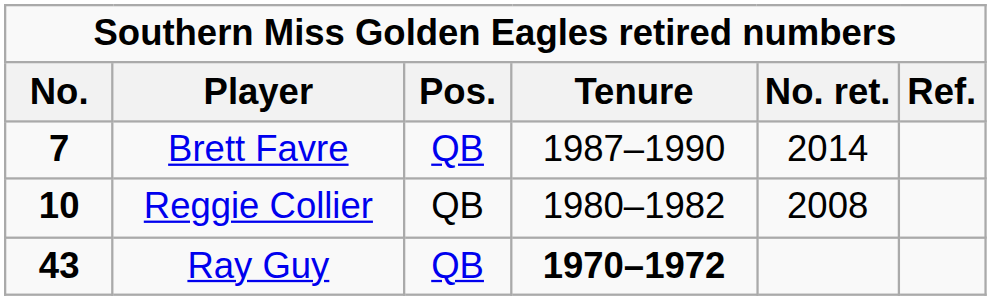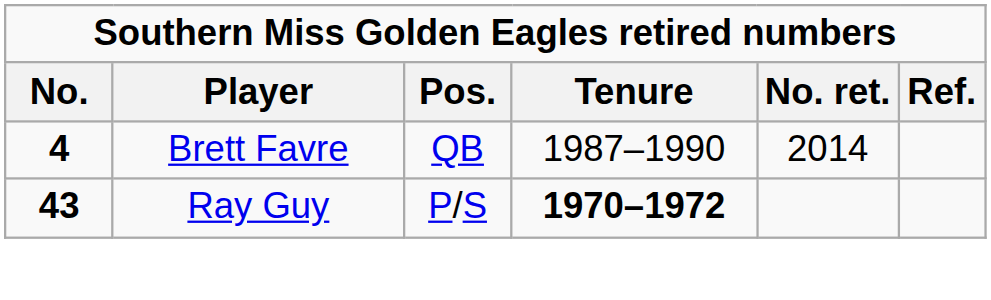Brett Favre | No.: 7 -> 4
- row: 10 | Reggie Collier | QB | 1980–1982 | 2008
Ray Guy | Pos.: QB -> P/S
